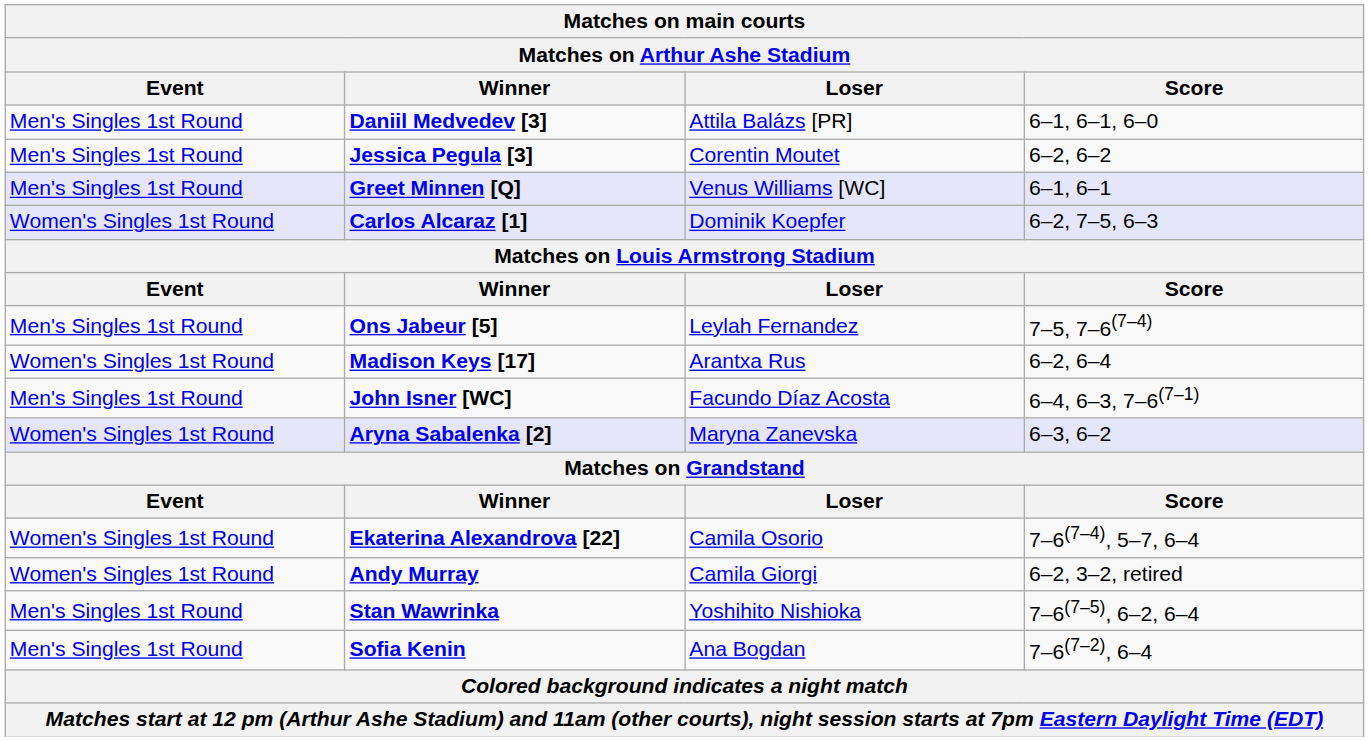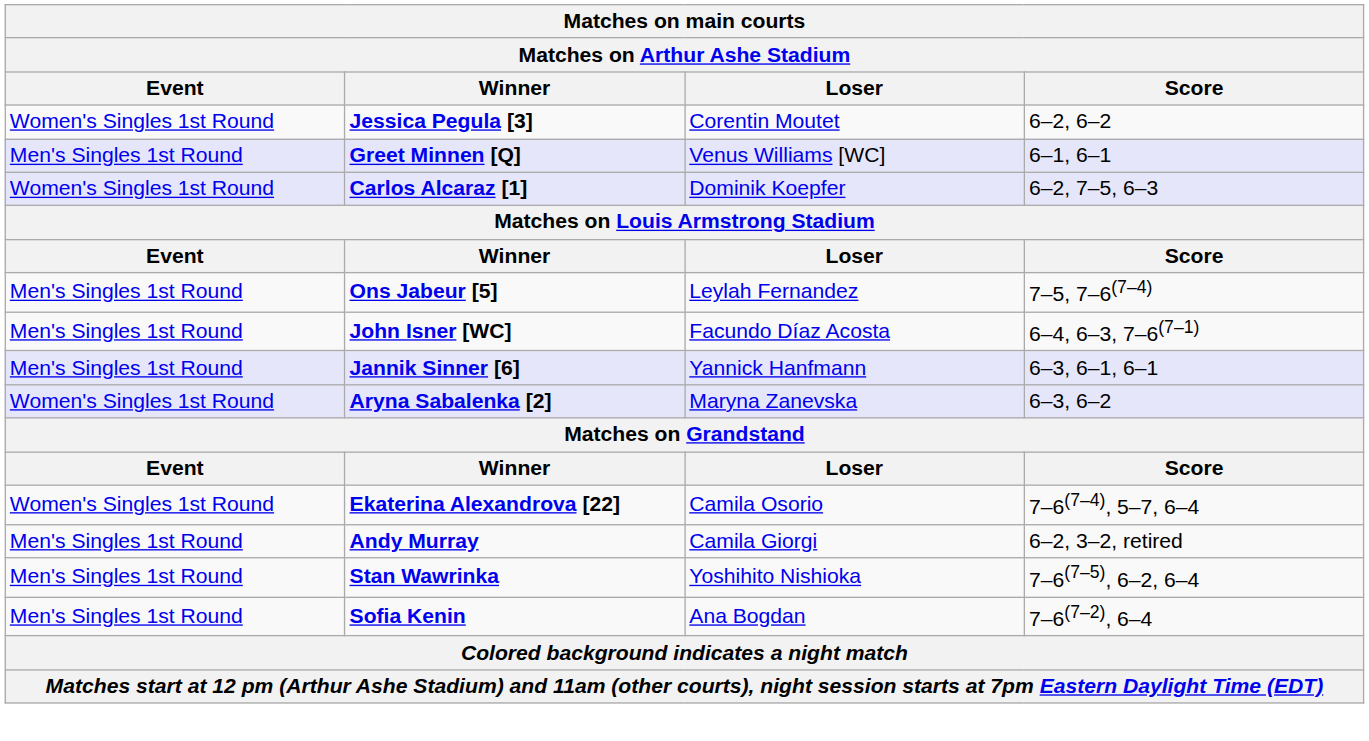- row: Men's Singles 1st Round | Daniil Medvedev [3] | Attila Balázs [PR] | 6–1, 6–1, 6–0
Jessica Pegula [3] | Event: Men's Singles 1st Round -> Women's Singles 1st Round
- row: Women's Singles 1st Round | Madison Keys [17] | Arantxa Rus | 6–2, 6–4
+ row: Men's Singles 1st Round | Jannik Sinner [6] | Yannick Hanfmann | 6–3, 6–1, 6–1
Andy Murray | Event: Women's Singles 1st Round -> Men's Singles 1st Round
